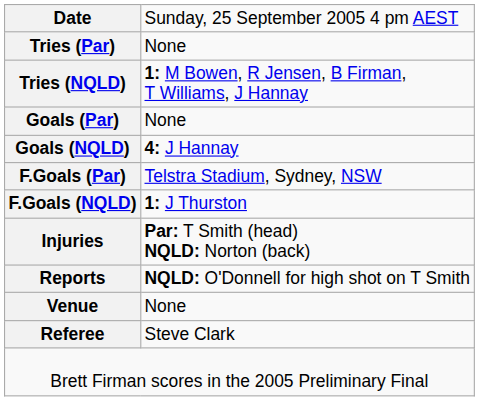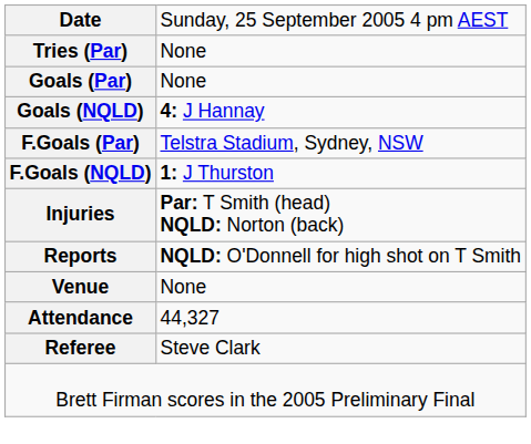- row: Tries (NQLD) | 1: M Bowen, R Jensen, B Firman, T Williams, J Hannay
+ row: Attendance | 44,327
